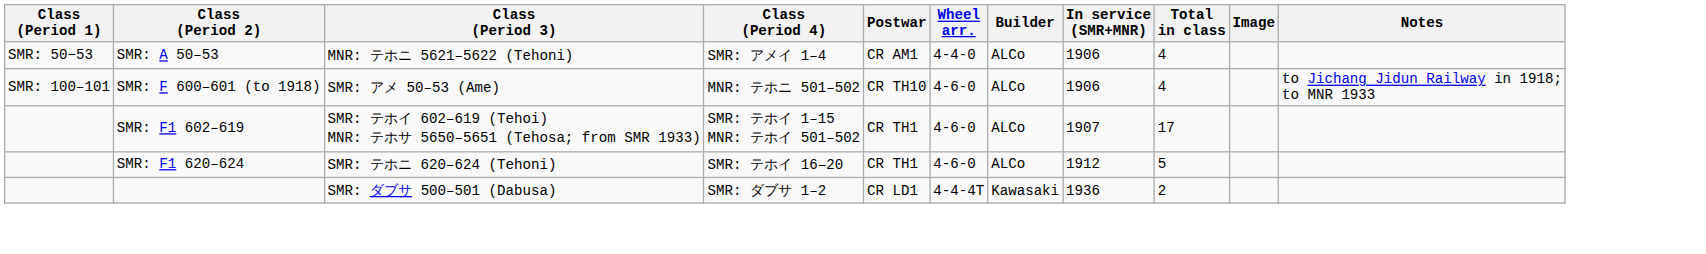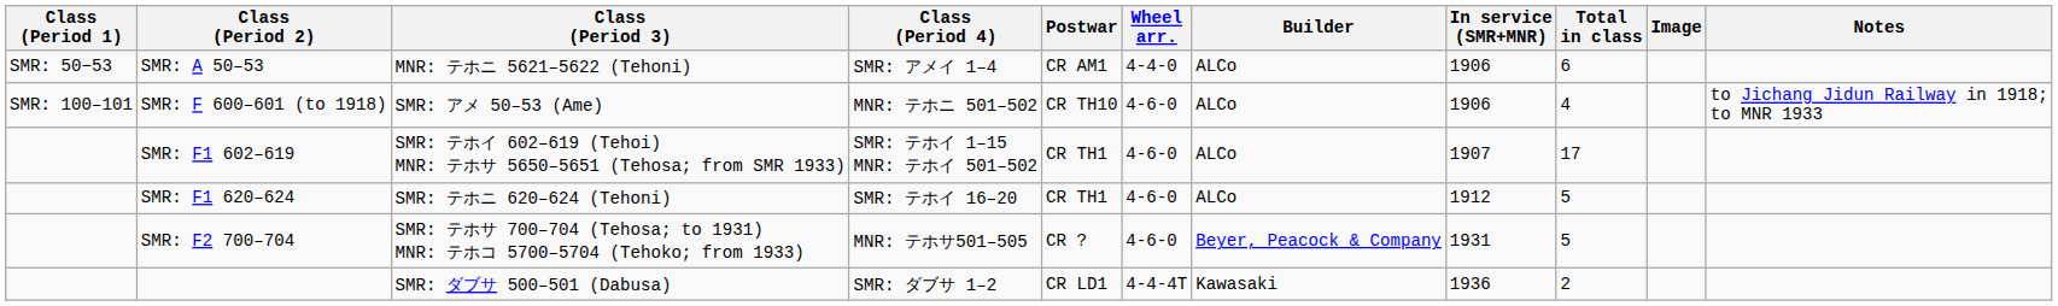SMR: A 50–53 | Total in class: 4 -> 6
+ row: SMR: F2 700–704 | SMR: テホサ 700–704 (Tehosa; to 1931) MNR: テホコ 5700–5704 (Tehoko; from 1933) | MNR: テホサ501–505 | CR ? | 4-6-0 | Beyer, Peacock & Company | 1931 | 5
